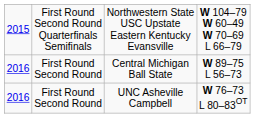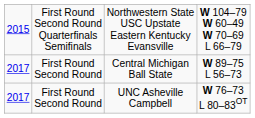Central Michigan Ball State | column 1: 2016 -> 2017
UNC Asheville Campbell | column 1: 2016 -> 2017
